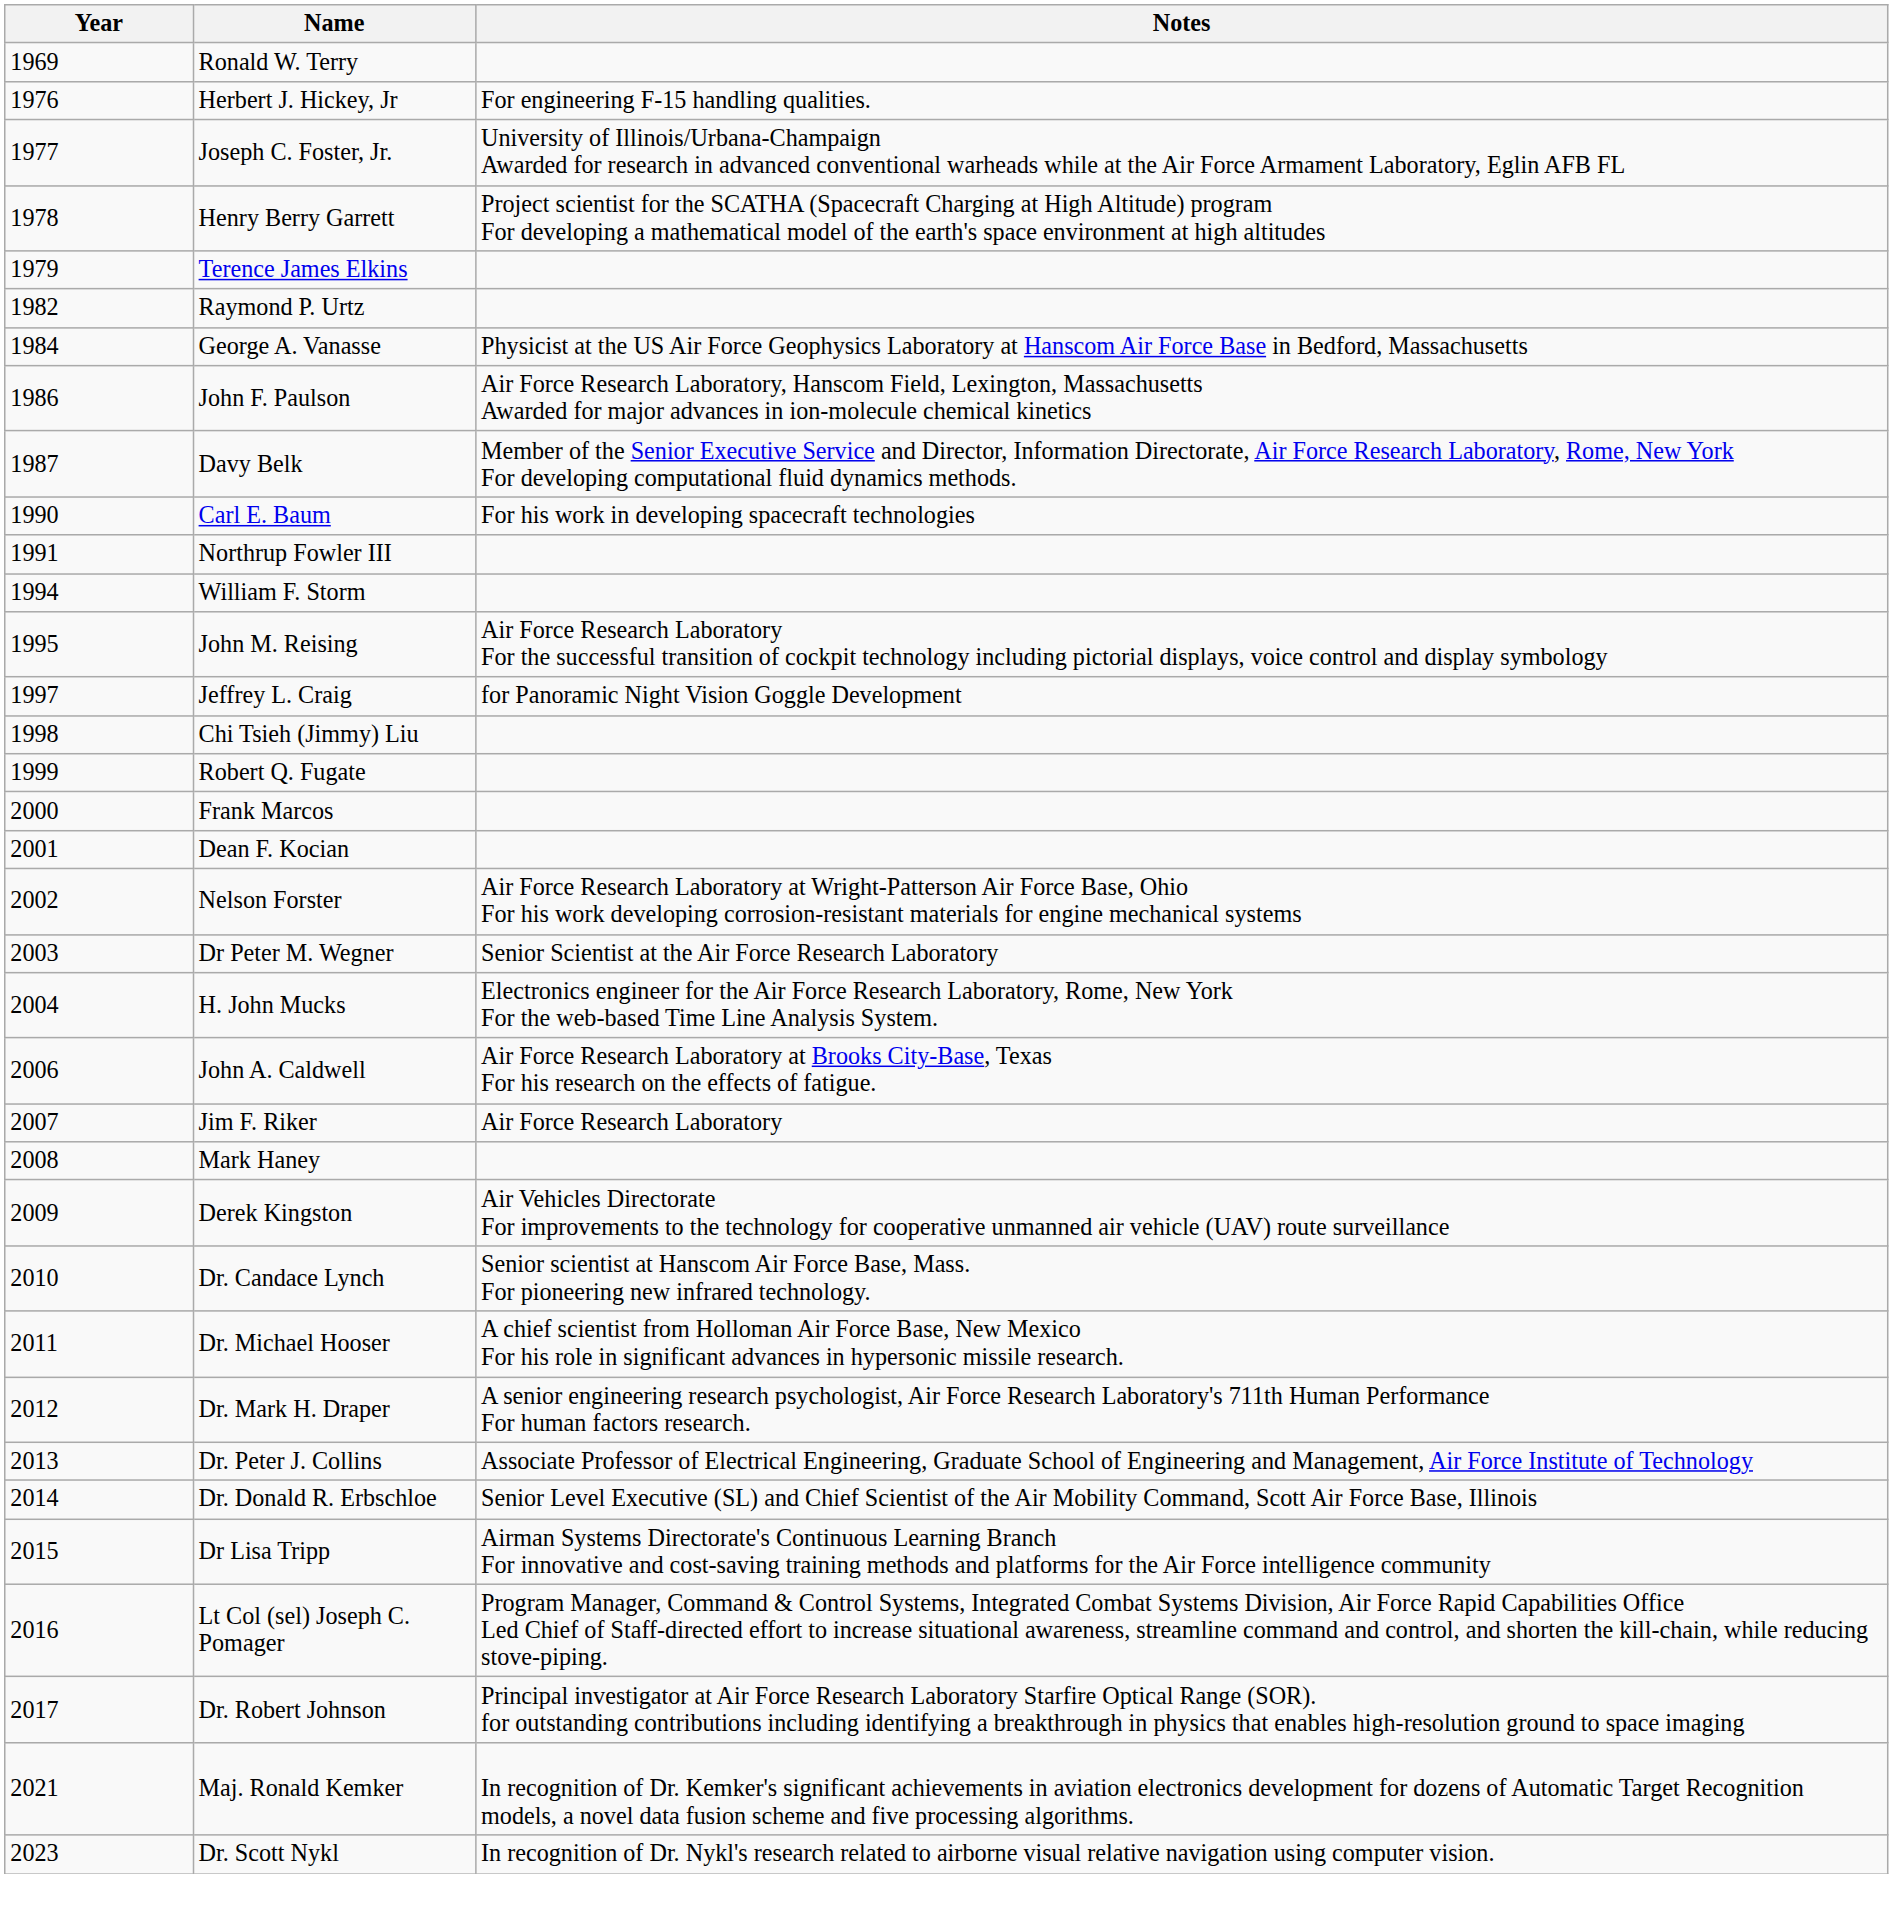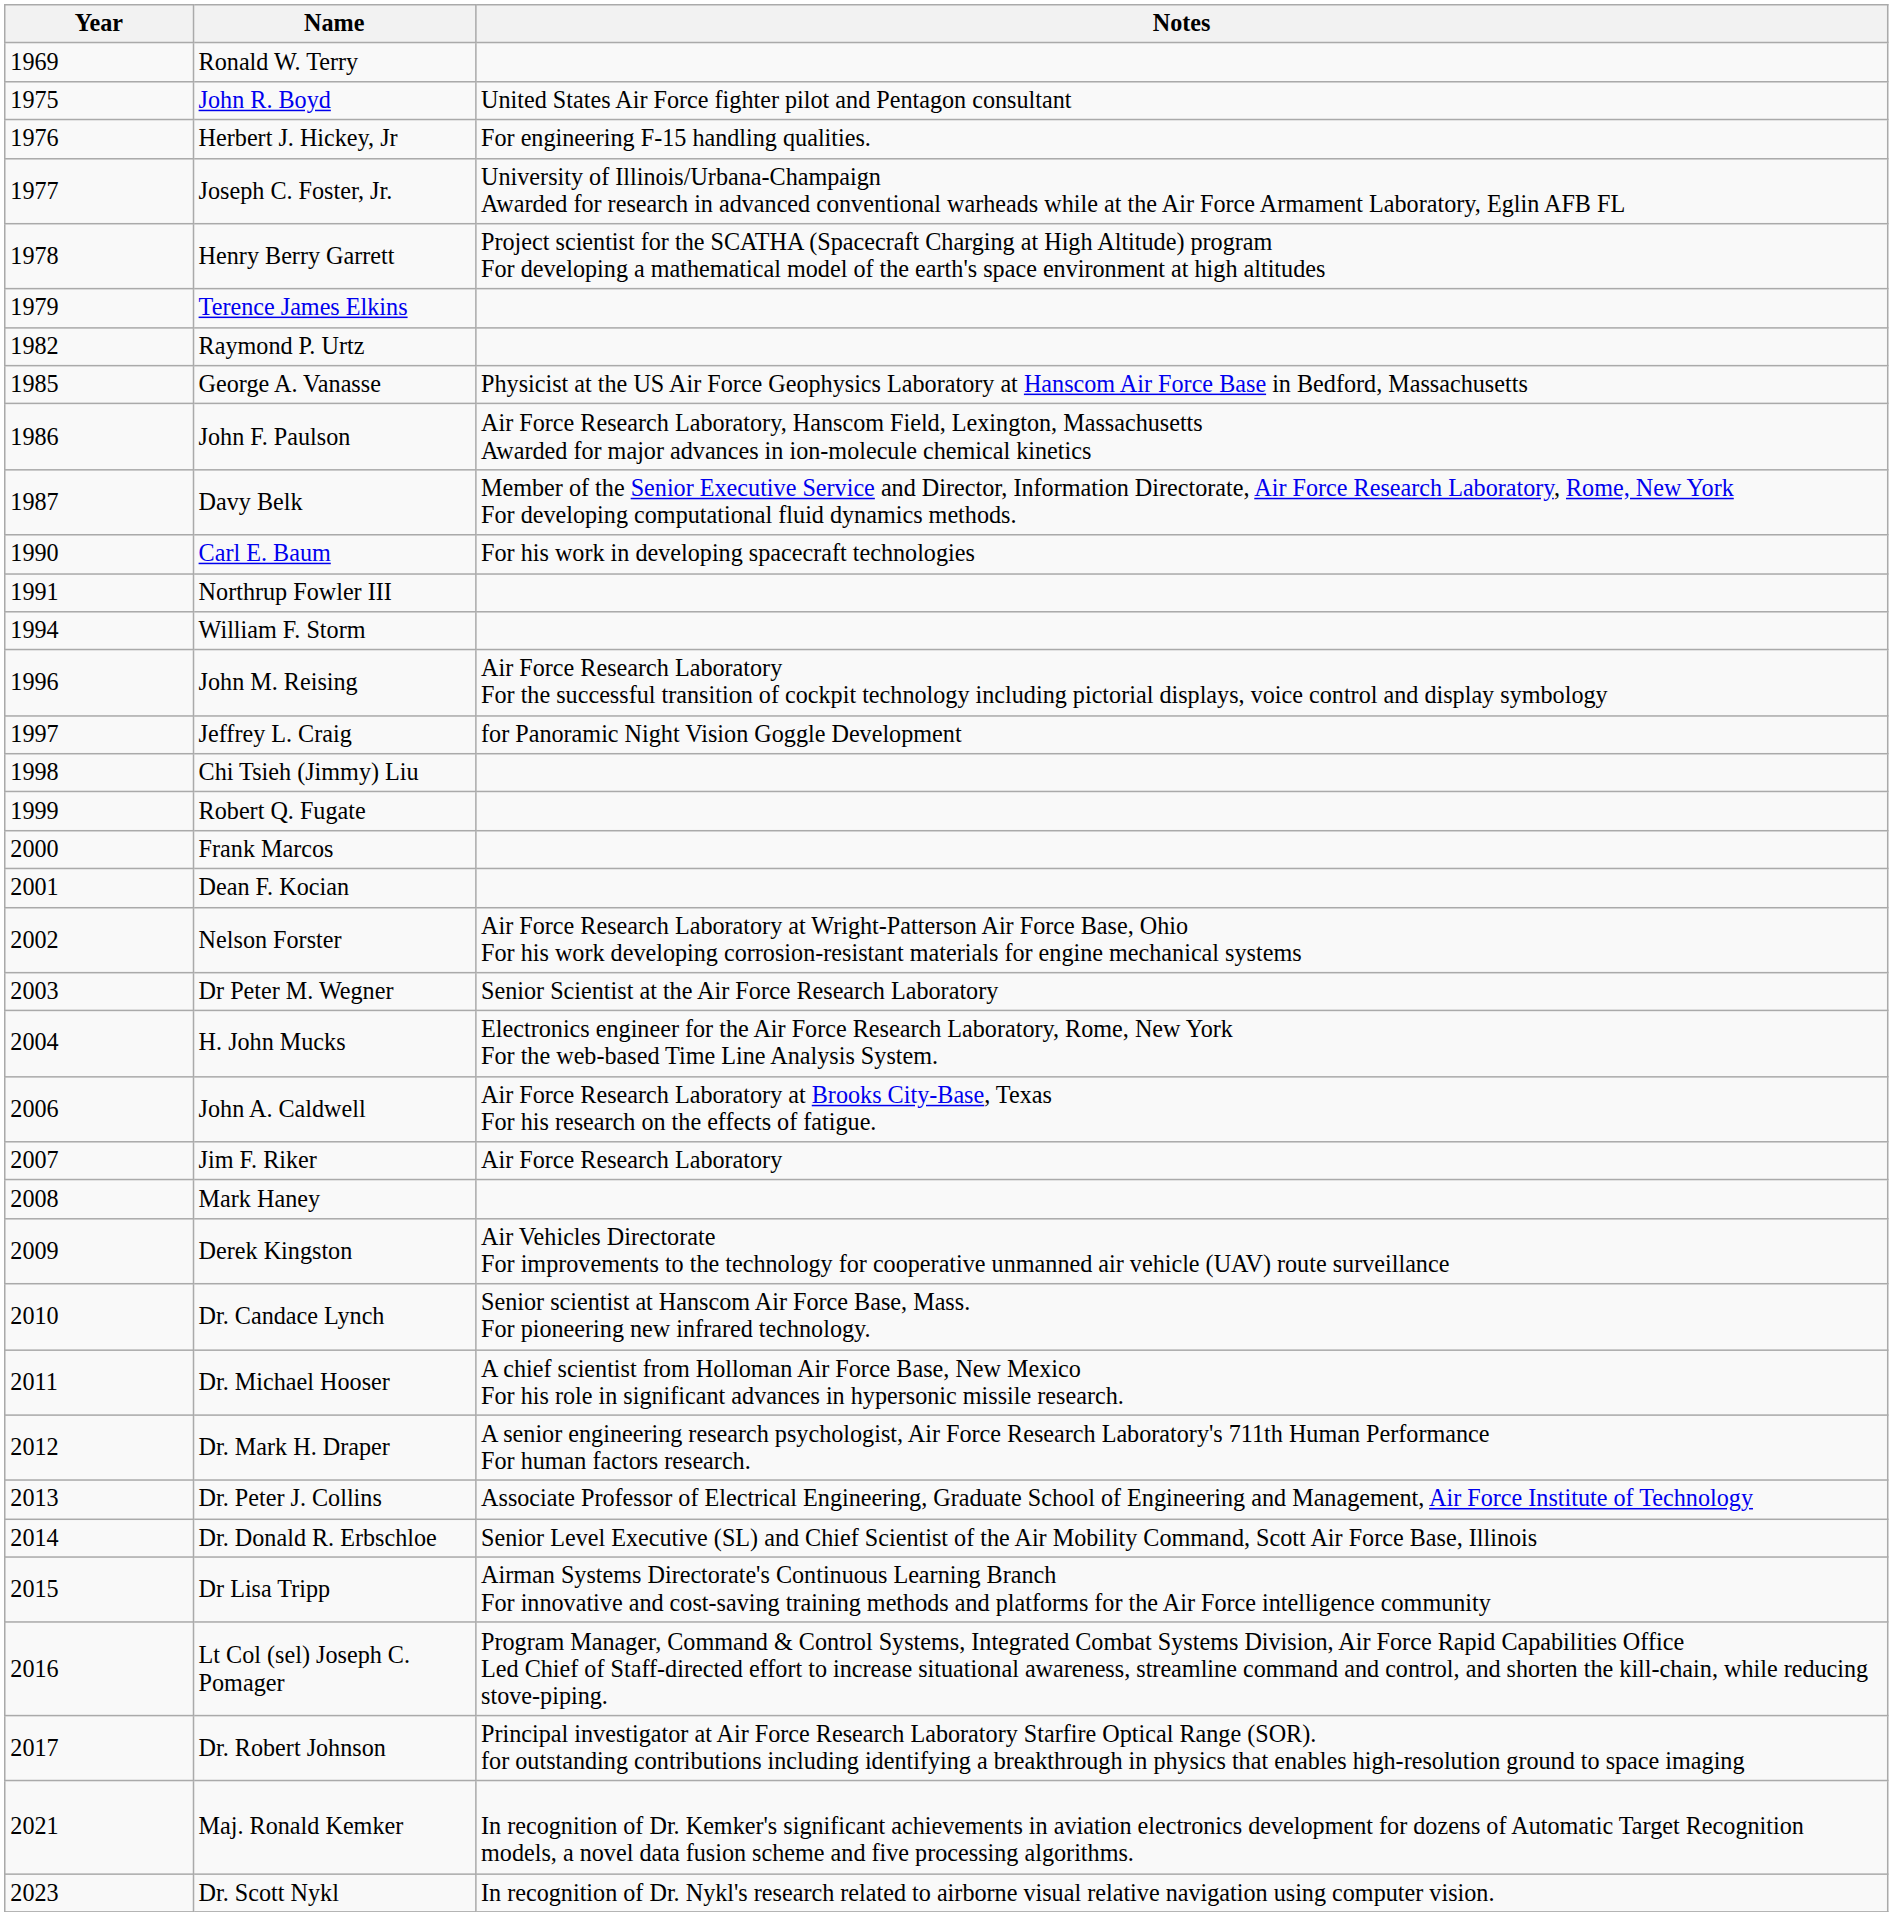+ row: 1975 | John R. Boyd | United States Air Force fighter pilot and Pentagon consultant
George A. Vanasse | Year: 1984 -> 1985
John M. Reising | Year: 1995 -> 1996
